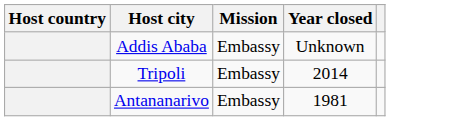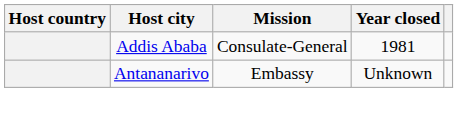Addis Ababa | Mission: Embassy -> Consulate-General
Addis Ababa | Year closed: Unknown -> 1981
- row: Tripoli | Embassy | 2014
Antananarivo | Year closed: 1981 -> Unknown
